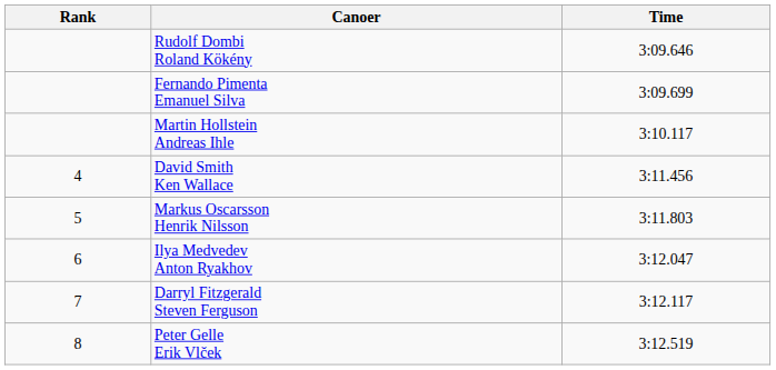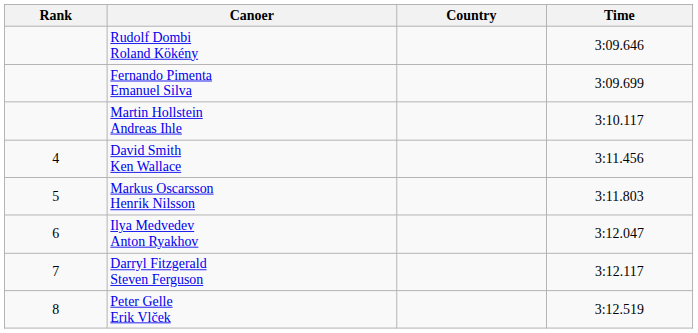+ column: Country
